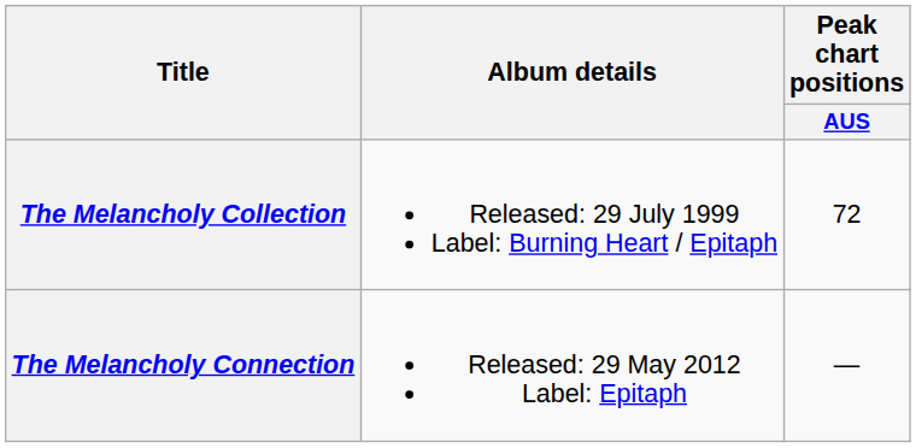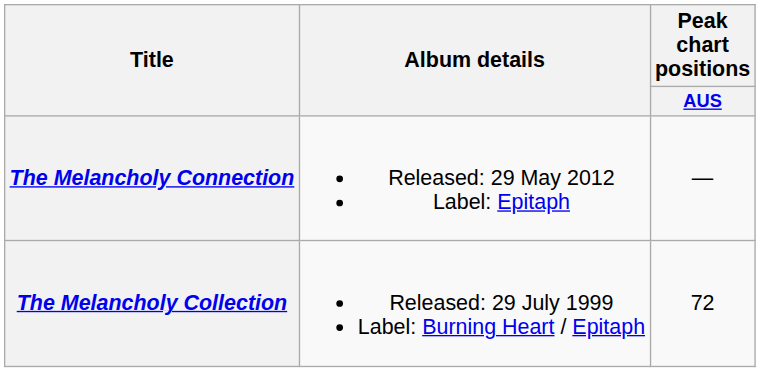rows swapped: The Melancholy Collection <-> The Melancholy Connection
